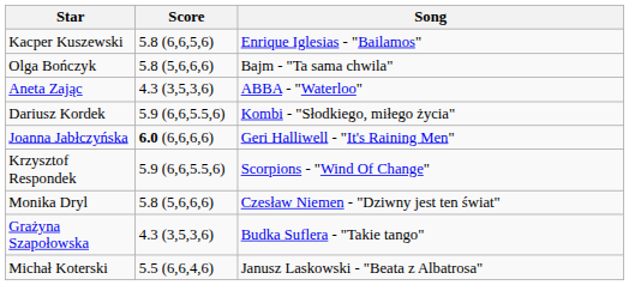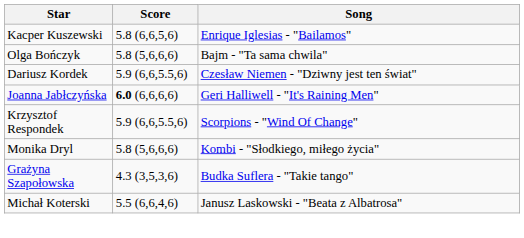- row: Aneta Zając | 4.3 (3,5,3,6) | ABBA - "Waterloo"
Dariusz Kordek | Song: Kombi - "Słodkiego, miłego życia" -> Czesław Niemen - "Dziwny jest ten świat"
Monika Dryl | Song: Czesław Niemen - "Dziwny jest ten świat" -> Kombi - "Słodkiego, miłego życia"
